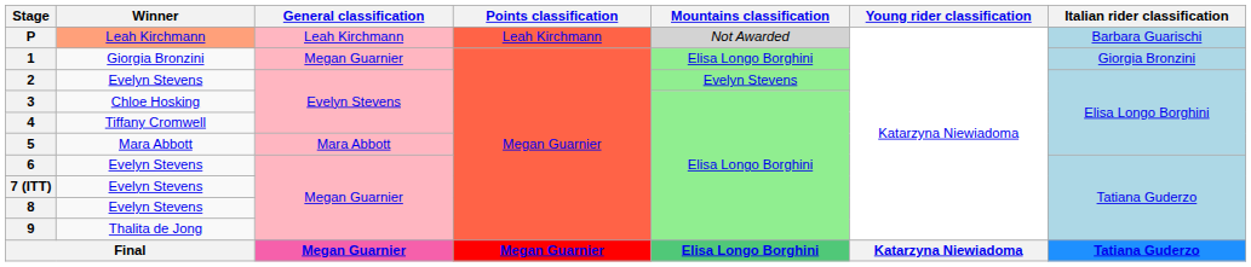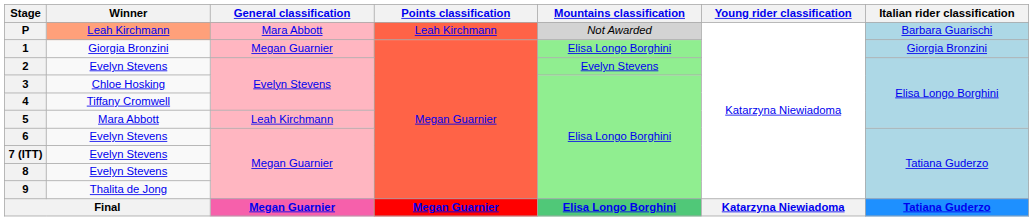P | General classification: Leah Kirchmann -> Mara Abbott
5 | General classification: Mara Abbott -> Leah Kirchmann
